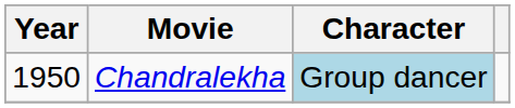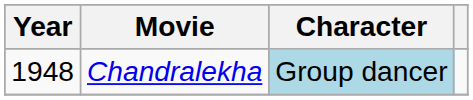Chandralekha | Year: 1950 -> 1948
